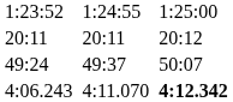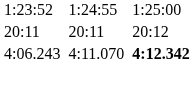- row: 49:24 | 49:37 | 50:07
